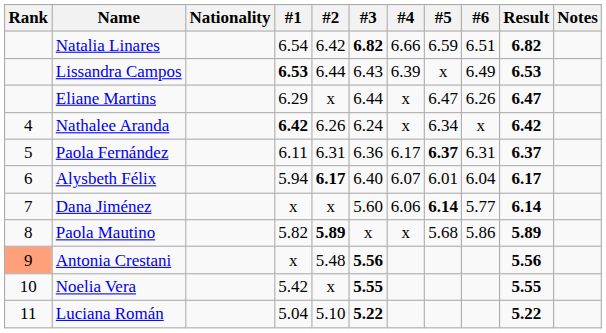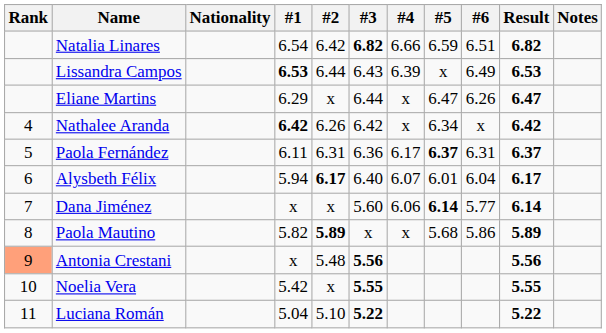Nathalee Aranda | #3: 6.24 -> 6.42
